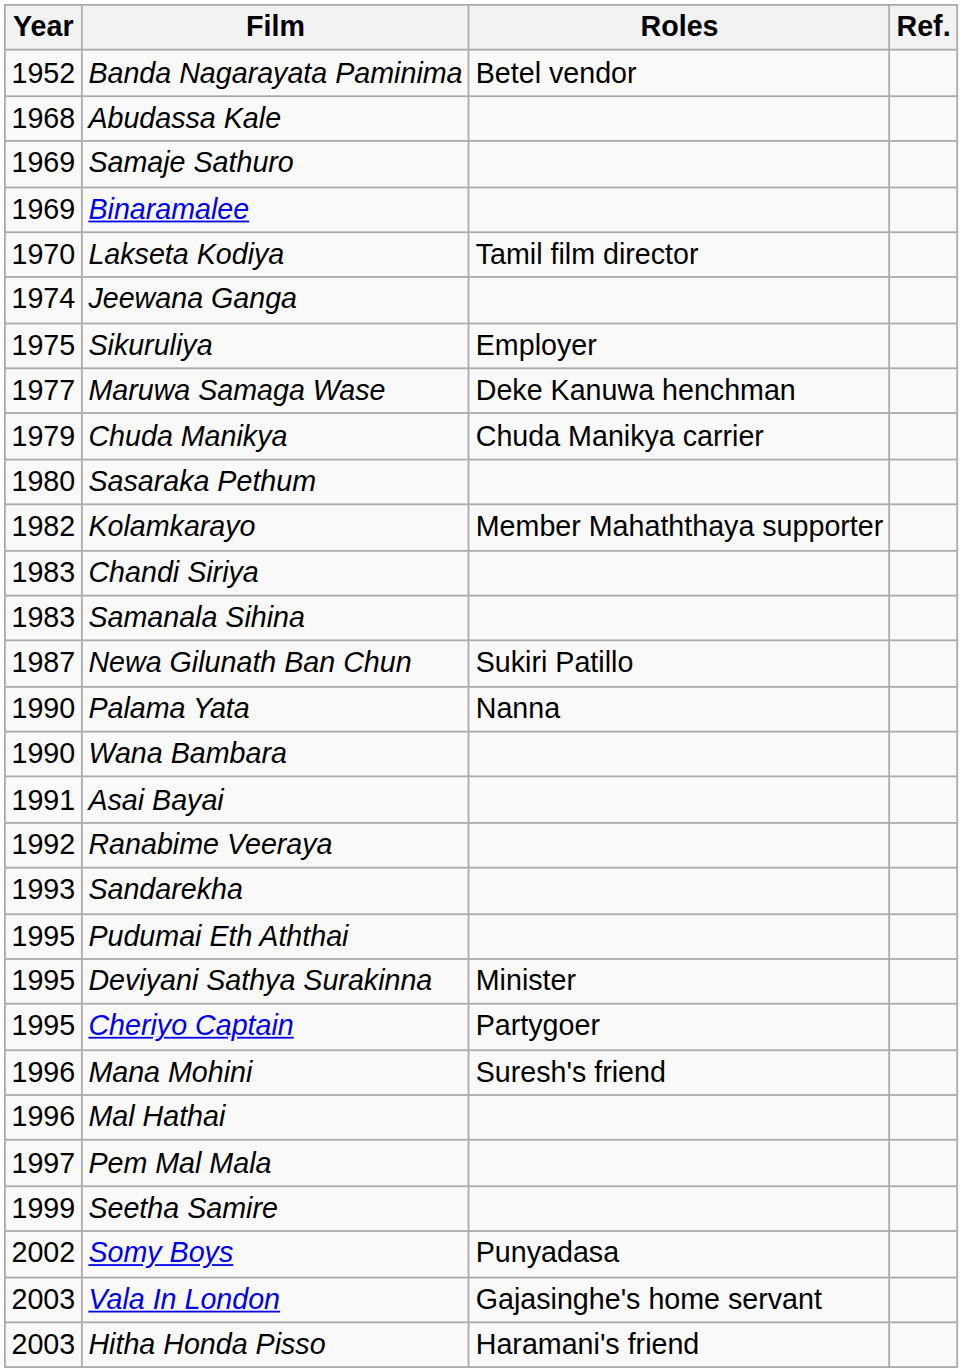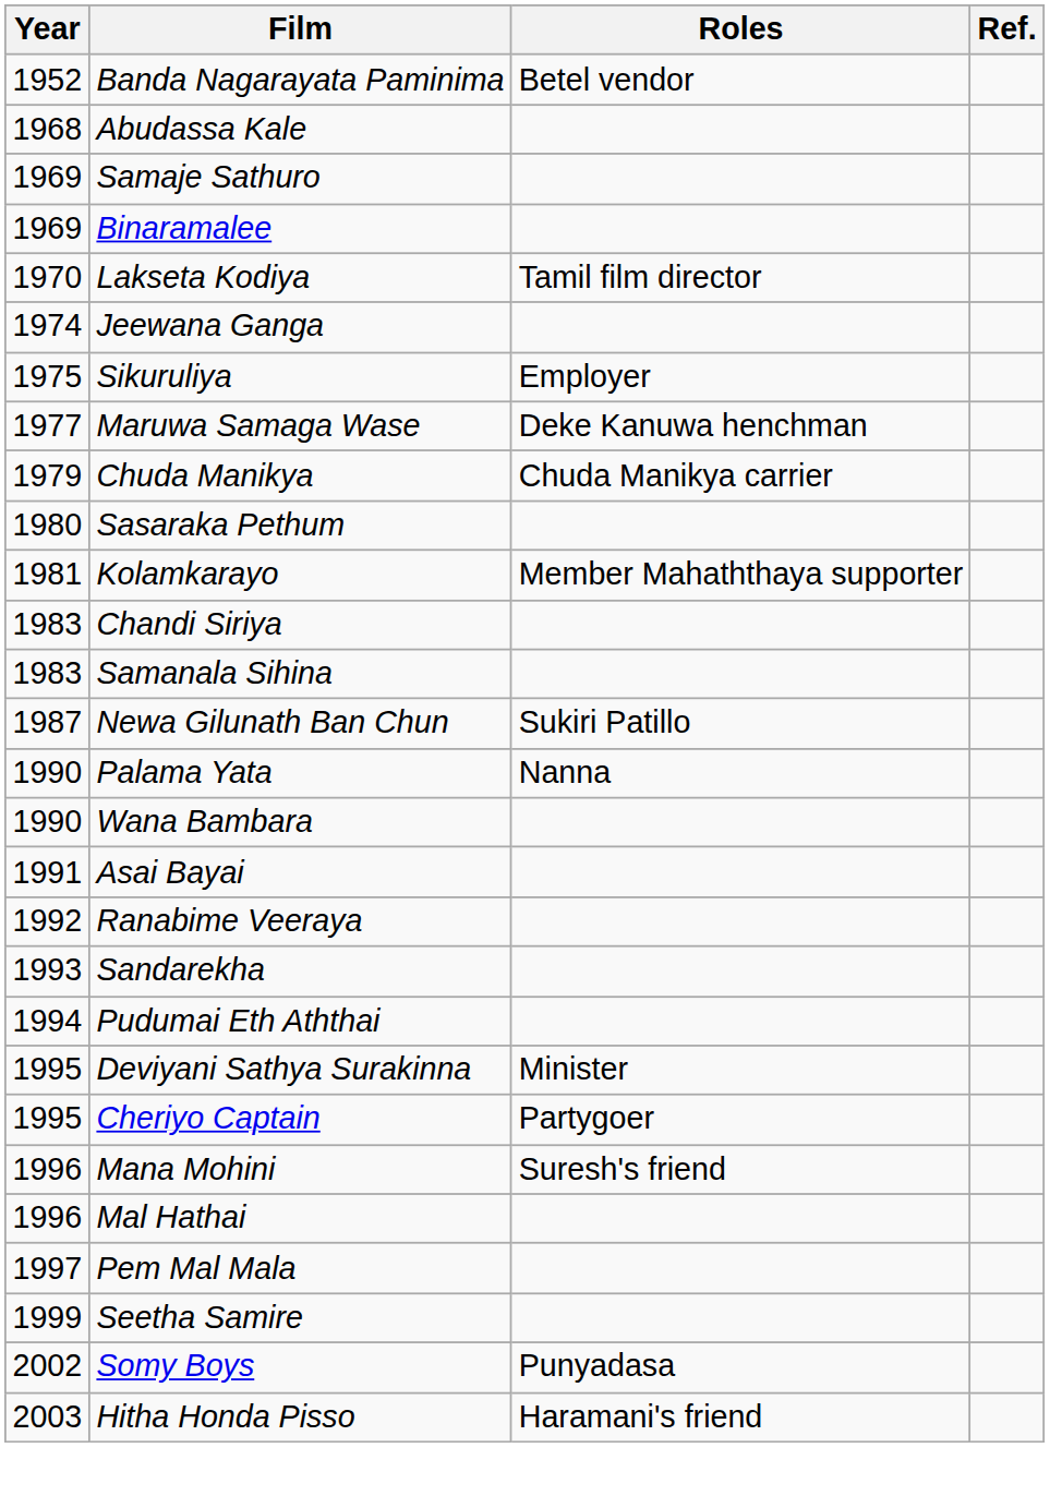Kolamkarayo | Year: 1982 -> 1981
Pudumai Eth Aththai | Year: 1995 -> 1994
- row: 2003 | Vala In London | Gajasinghe's home servant
